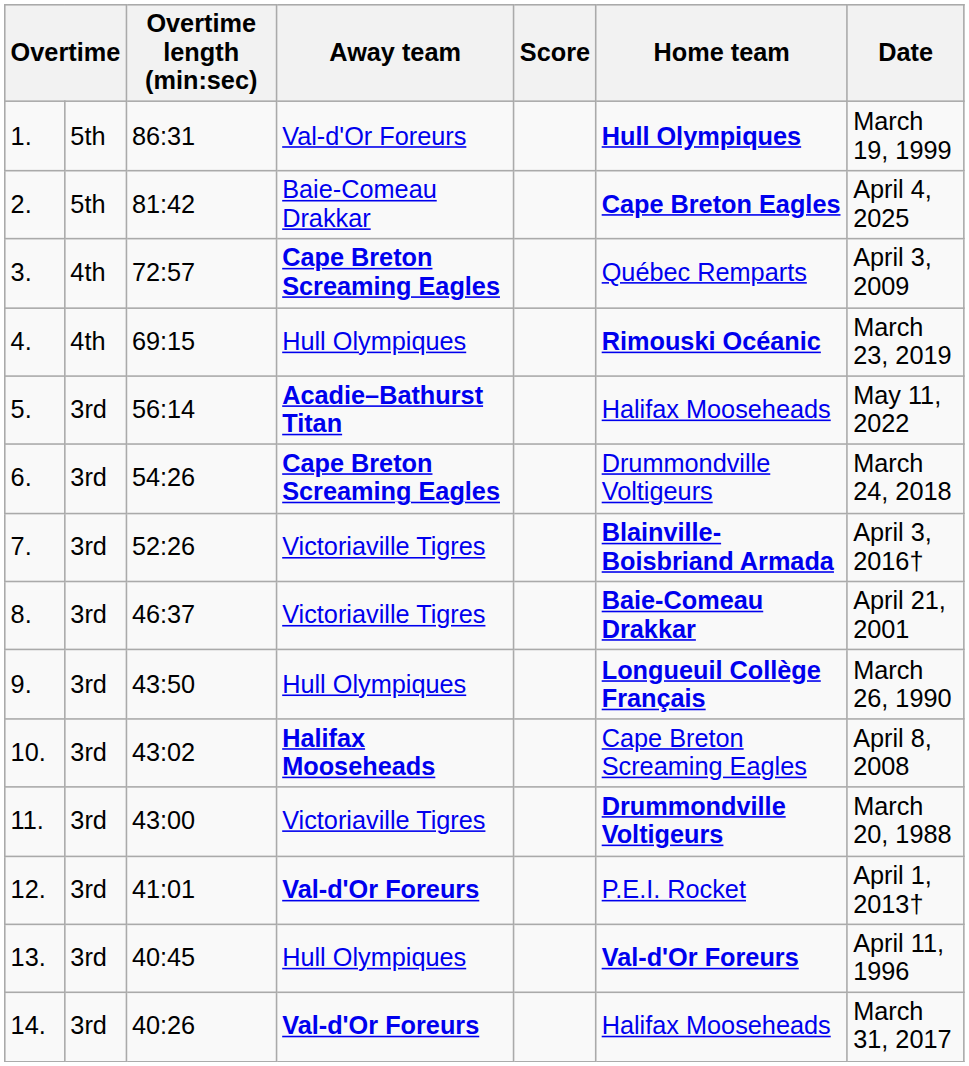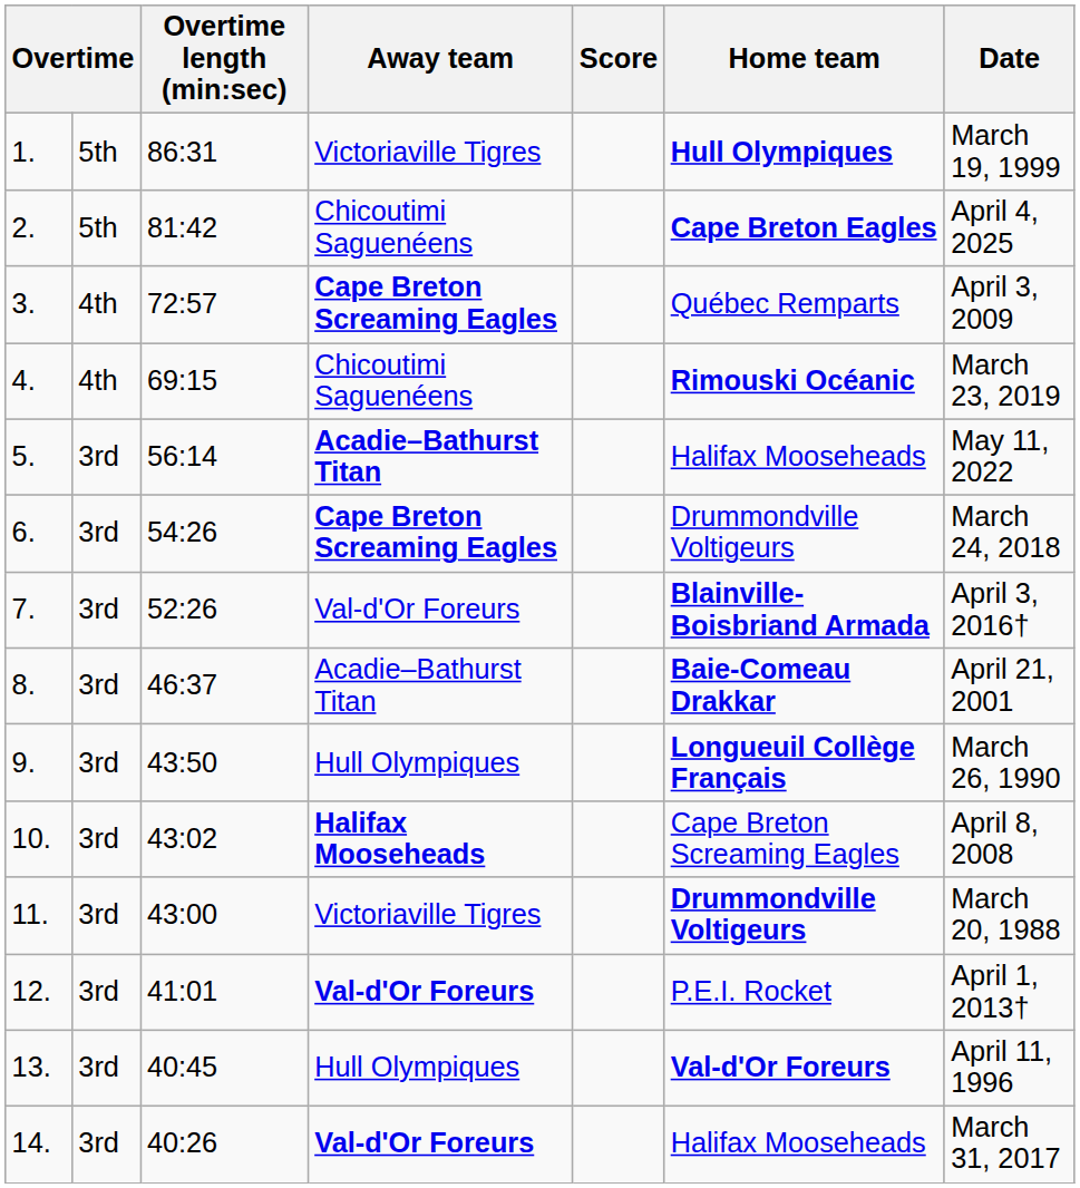1. | Away team: Val-d'Or Foreurs -> Victoriaville Tigres
2. | Away team: Baie-Comeau Drakkar -> Chicoutimi Saguenéens
4. | Away team: Hull Olympiques -> Chicoutimi Saguenéens
7. | Away team: Victoriaville Tigres -> Val-d'Or Foreurs
8. | Away team: Victoriaville Tigres -> Acadie–Bathurst Titan
